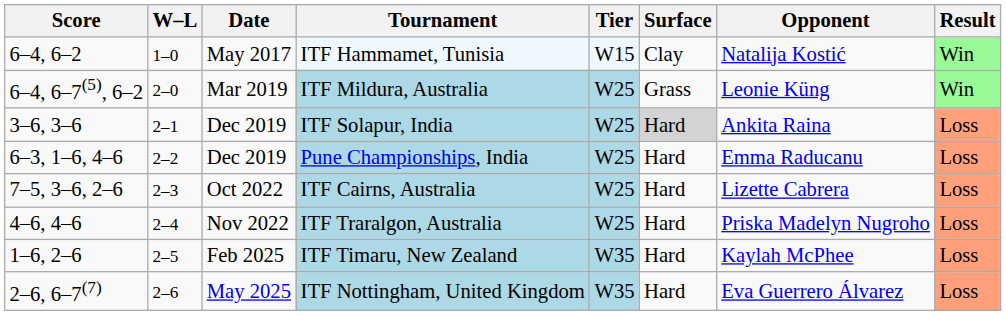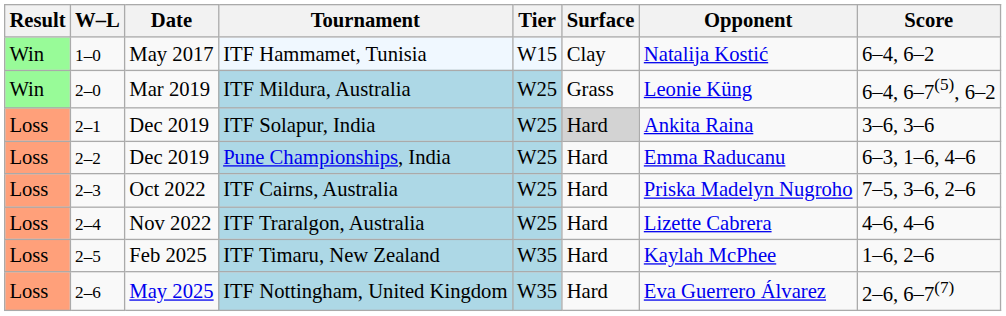columns swapped: Result <-> Score
ITF Cairns, Australia | Opponent: Lizette Cabrera -> Priska Madelyn Nugroho
ITF Traralgon, Australia | Opponent: Priska Madelyn Nugroho -> Lizette Cabrera
